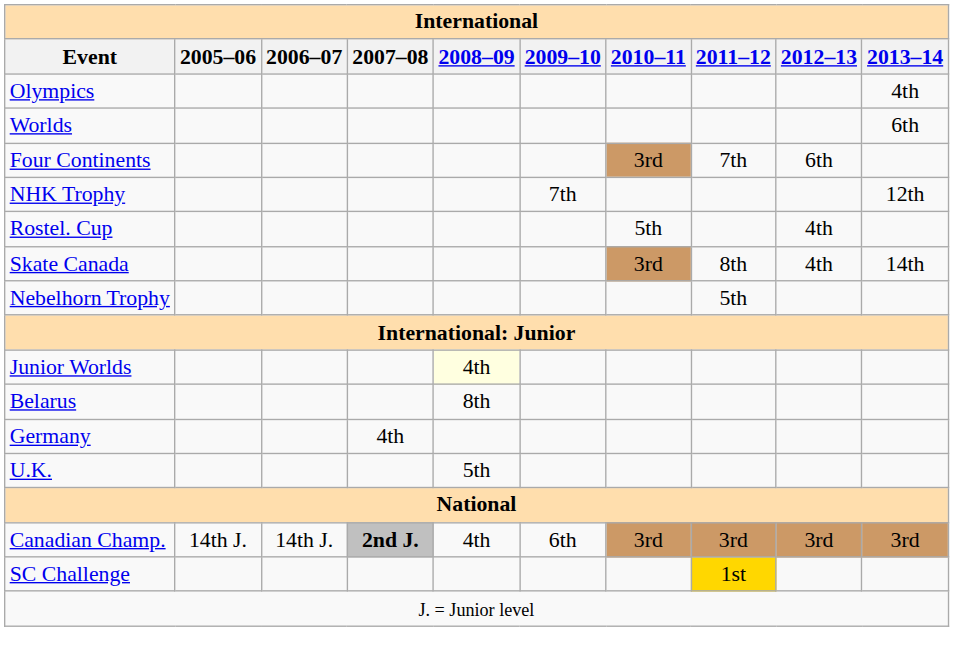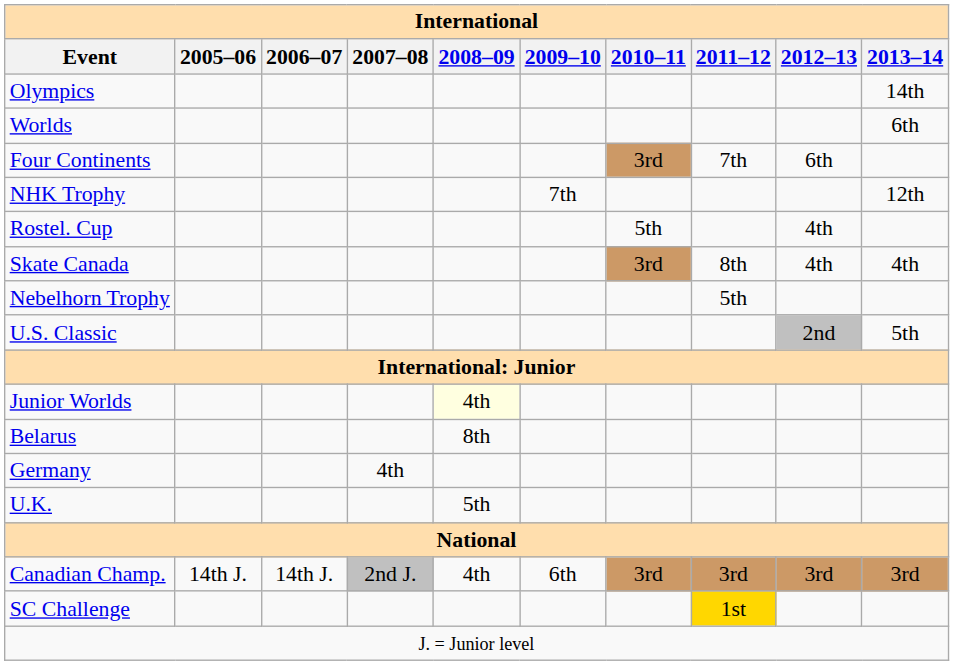Olympics | 2013–14: 4th -> 14th
Skate Canada | 2013–14: 14th -> 4th
+ row: U.S. Classic | 2nd | 5th
Canadian Champ. | 2007–08: bold -> normal
